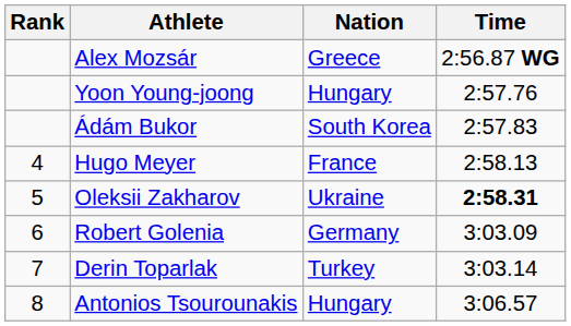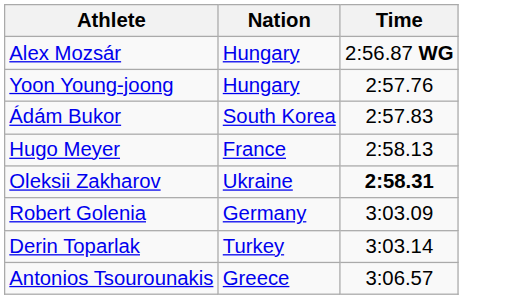- column: Rank | 4 | 5 | 6 | 7 | 8
Alex Mozsár | Nation: Greece -> Hungary
Antonios Tsourounakis | Nation: Hungary -> Greece
